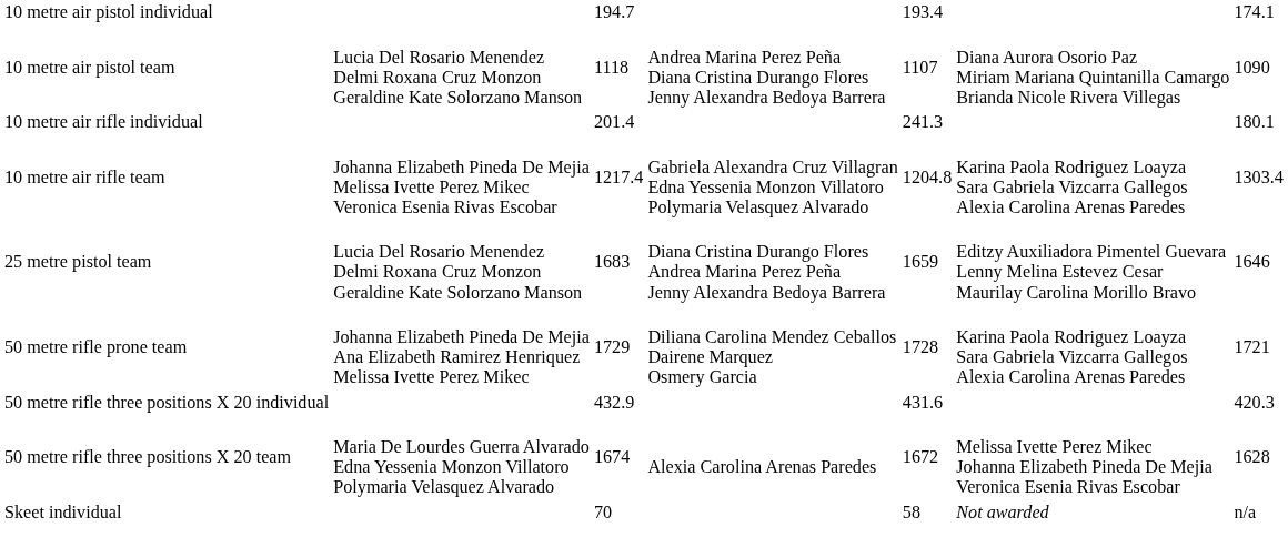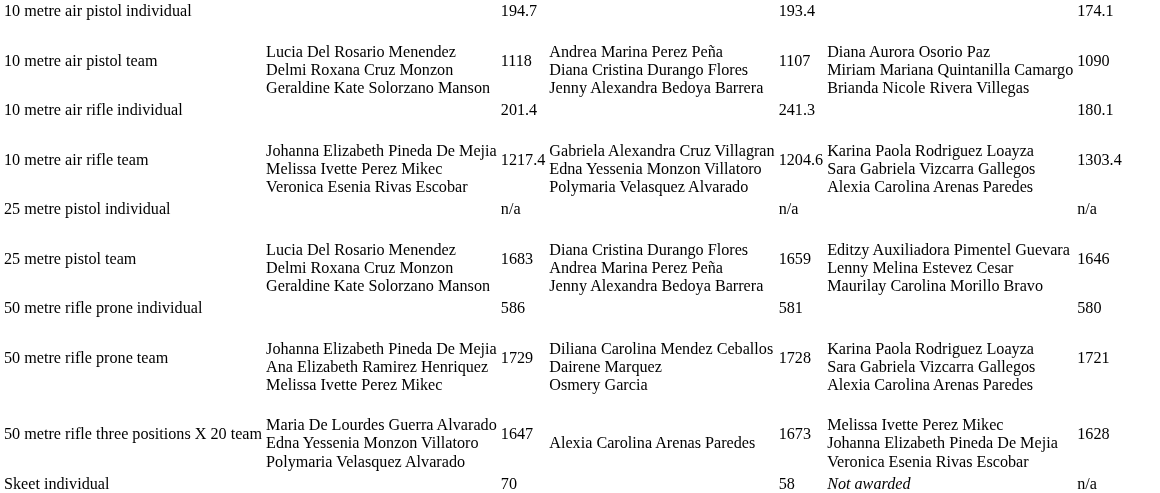10 metre air rifle team | column 5: 1204.8 -> 1204.6
+ row: 25 metre pistol individual | n/a | n/a | n/a
+ row: 50 metre rifle prone individual | 586 | 581 | 580
- row: 50 metre rifle three positions X 20 individual | 432.9 | 431.6 | 420.3
50 metre rifle three positions X 20 team | column 3: 1674 -> 1647
50 metre rifle three positions X 20 team | column 5: 1672 -> 1673
